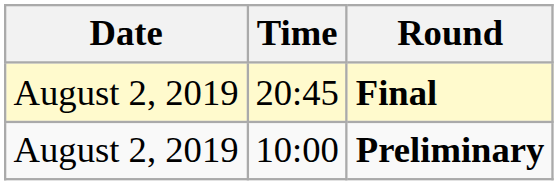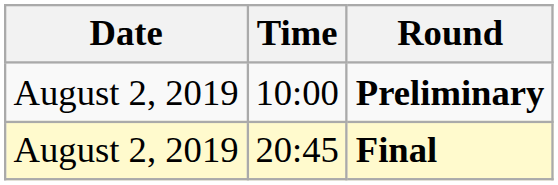rows swapped: Preliminary <-> Final
